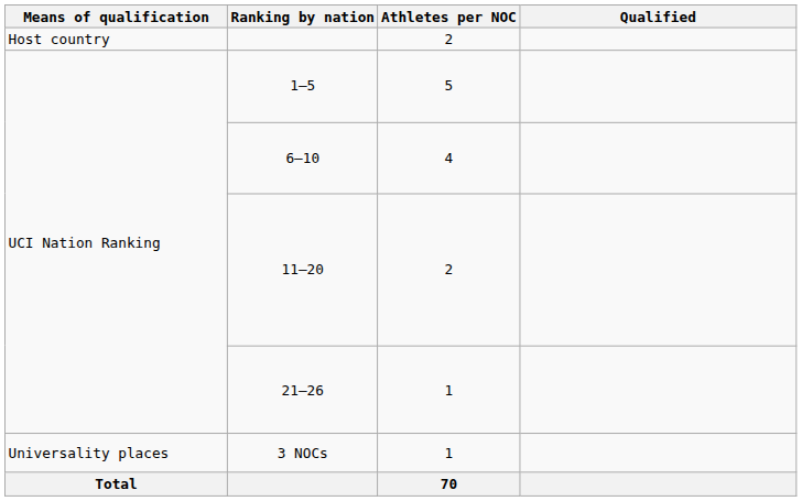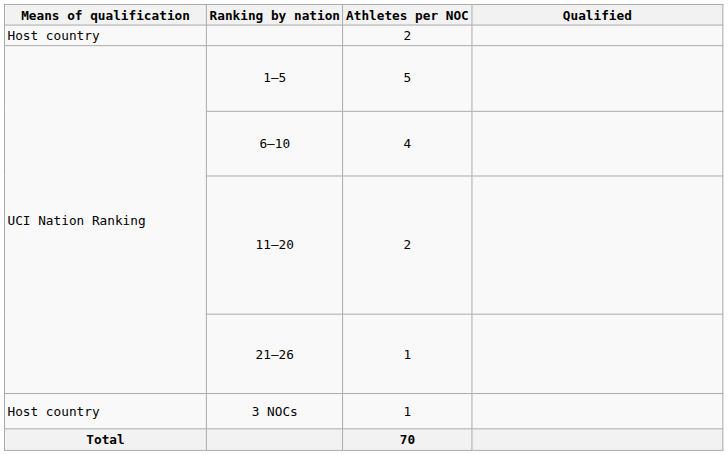3 NOCs | Means of qualification: Universality places -> Host country
